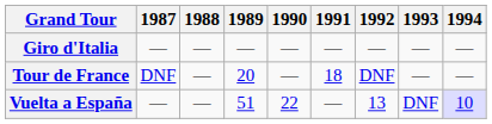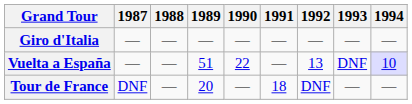rows swapped: Tour de France <-> Vuelta a España
